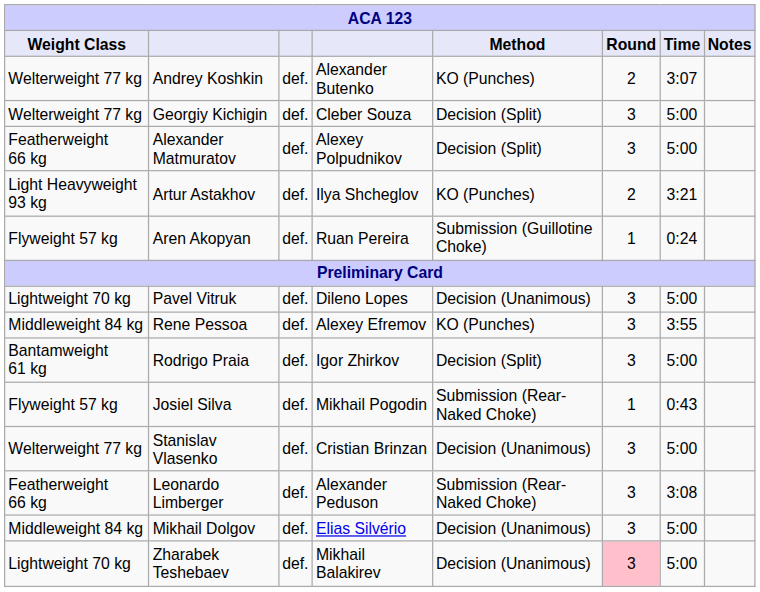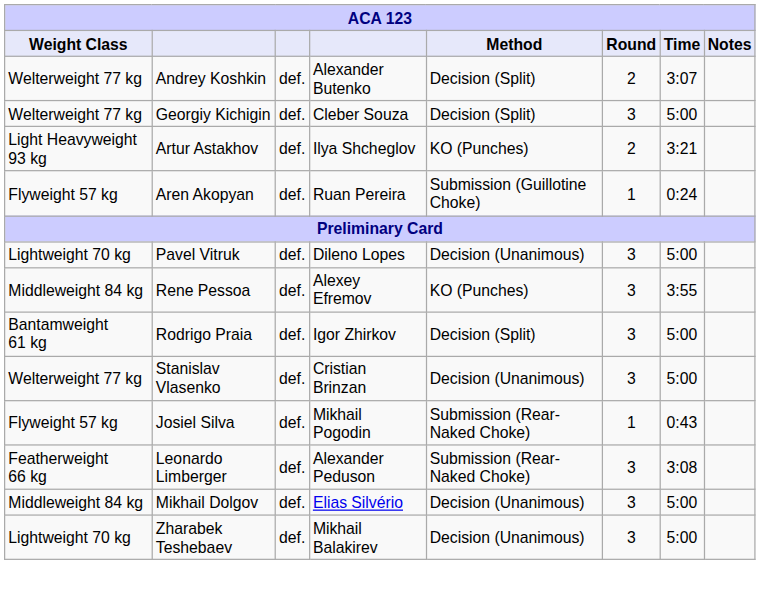Andrey Koshkin | Method: KO (Punches) -> Decision (Split)
- row: Featherweight 66 kg | Alexander Matmuratov | def. | Alexey Polpudnikov | Decision (Split) | 3 | 5:00
rows swapped: Stanislav Vlasenko <-> Josiel Silva
Zharabek Teshebaev | Round: pink background -> no background
